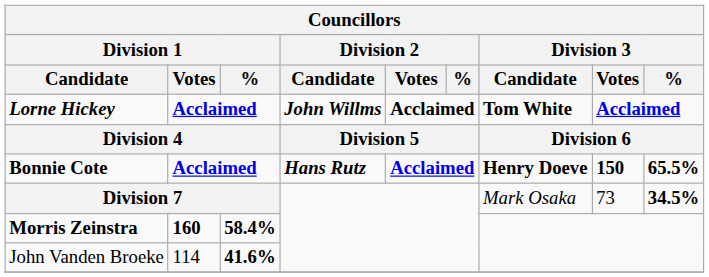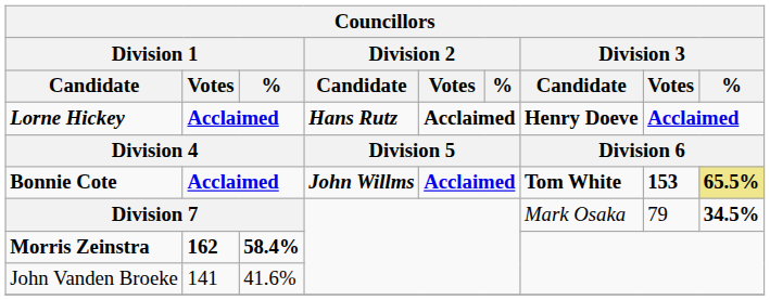Lorne Hickey | Division 2 / Candidate: John Willms -> Hans Rutz
Lorne Hickey | Division 3 / Candidate: Tom White -> Henry Doeve
Bonnie Cote | Division 2 / Candidate: Hans Rutz -> John Willms
Bonnie Cote | Division 3 / Candidate: Henry Doeve -> Tom White
Bonnie Cote | Division 3 / Votes: 150 -> 153
Bonnie Cote | Division 3 / %: no background -> khaki background
Division 7 | Division 3 / Votes: 73 -> 79
Morris Zeinstra | Division 1 / Votes: 160 -> 162
John Vanden Broeke | Division 1 / Votes: 114 -> 141
John Vanden Broeke | Division 1 / %: bold -> normal
